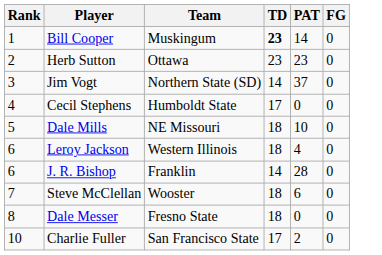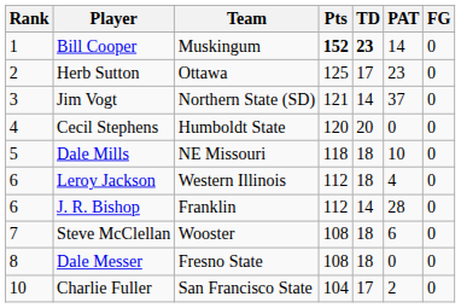+ column: Pts | 152 | 125 | 121 | 120 | 118 | 112 | 112 | 108 | 108 | 104
Herb Sutton | TD: 23 -> 17
Cecil Stephens | TD: 17 -> 20
